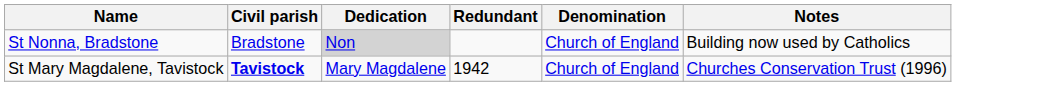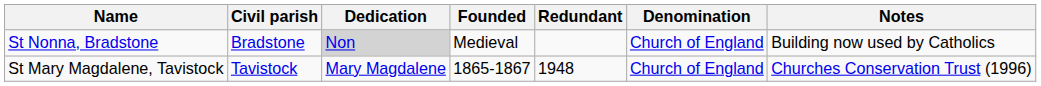+ column: Founded | Medieval | 1865-1867
St Mary Magdalene, Tavistock | Civil parish: bold -> normal
St Mary Magdalene, Tavistock | Redundant: 1942 -> 1948
